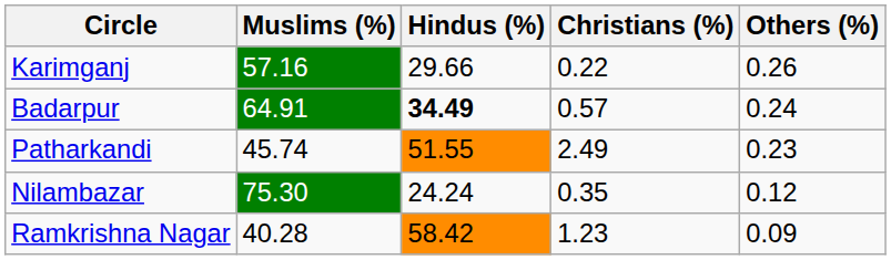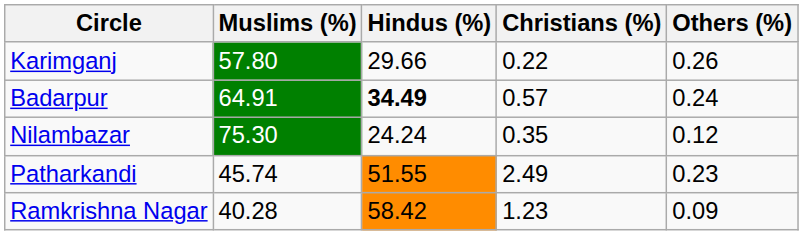Karimganj | Muslims (%): 57.16 -> 57.80
rows swapped: Nilambazar <-> Patharkandi
